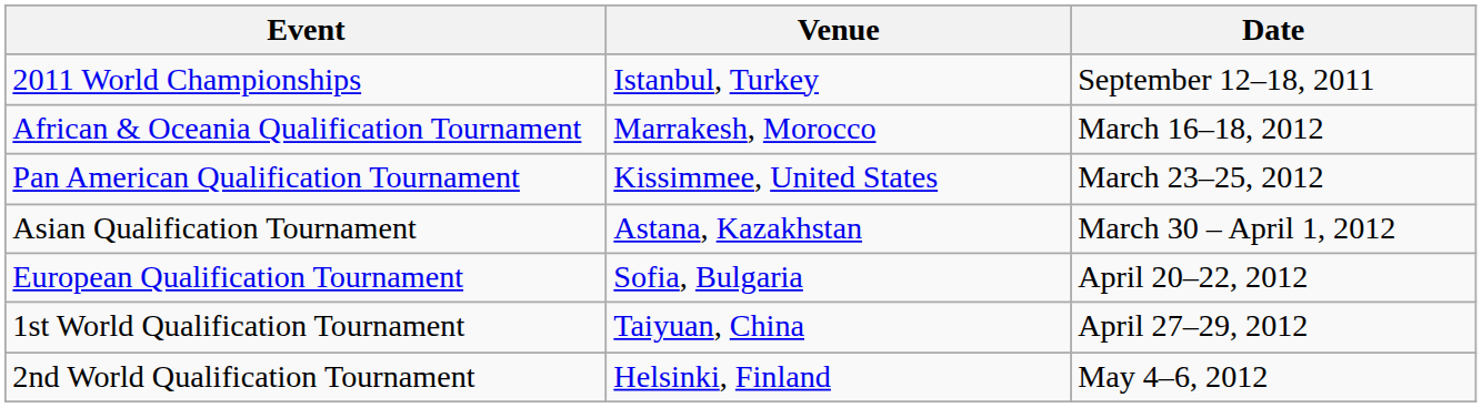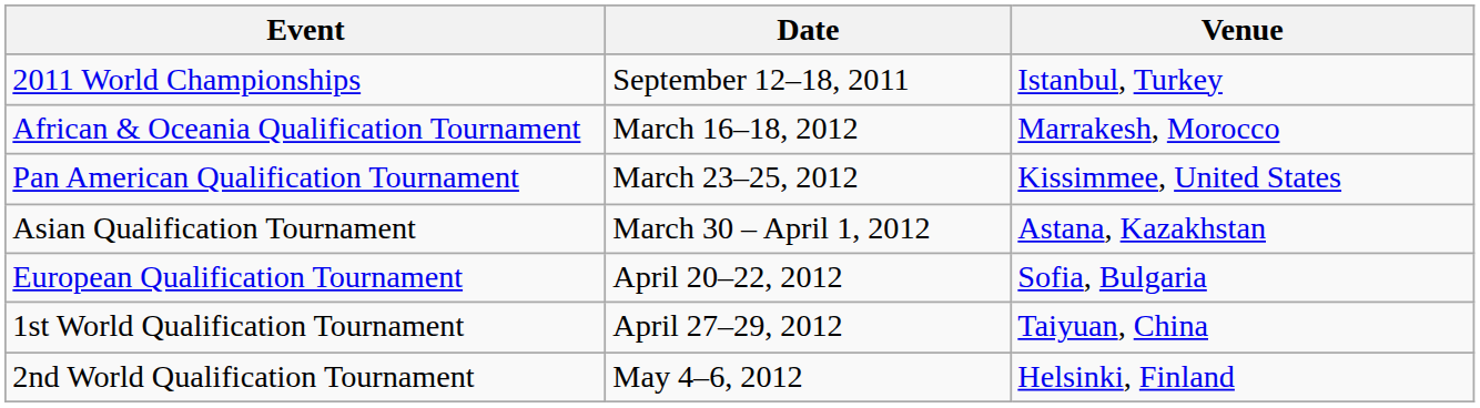columns swapped: Date <-> Venue
